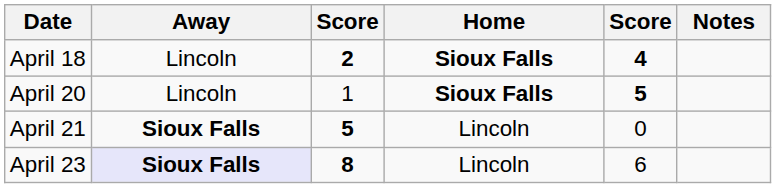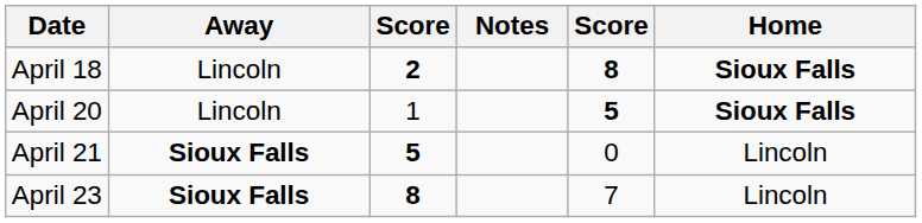columns swapped: Home <-> Notes
April 18 | column 5: 4 -> 8
April 23 | Away: lavender background -> no background
April 23 | column 5: 6 -> 7
